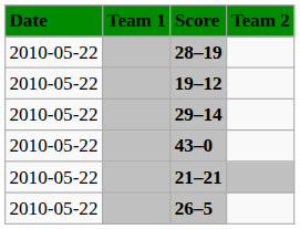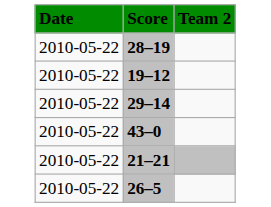- column: Team 1
